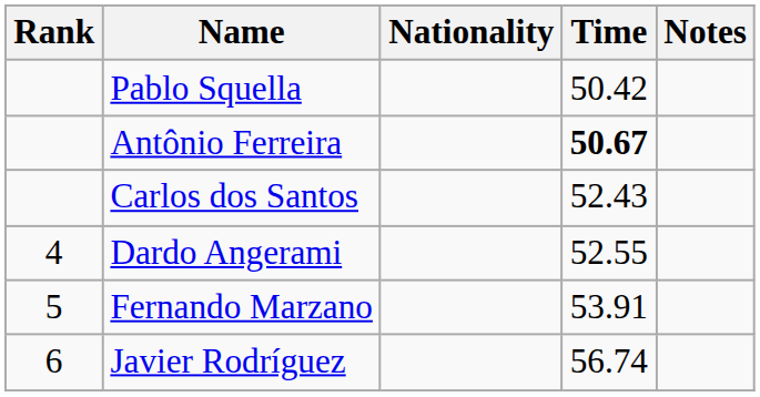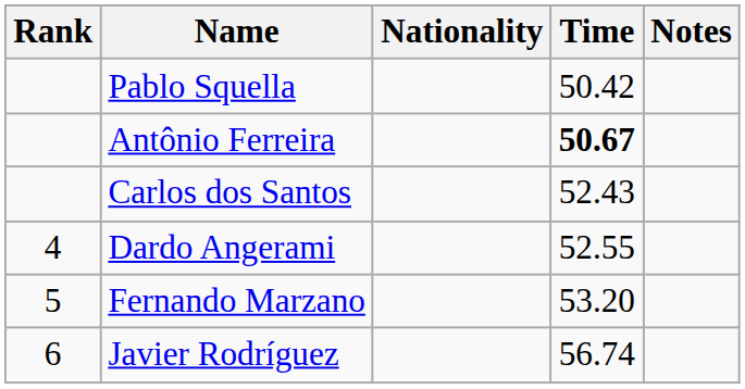Fernando Marzano | Time: 53.91 -> 53.20
